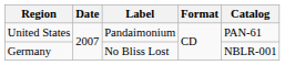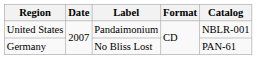United States | Catalog: PAN-61 -> NBLR-001
Germany | Catalog: NBLR-001 -> PAN-61
